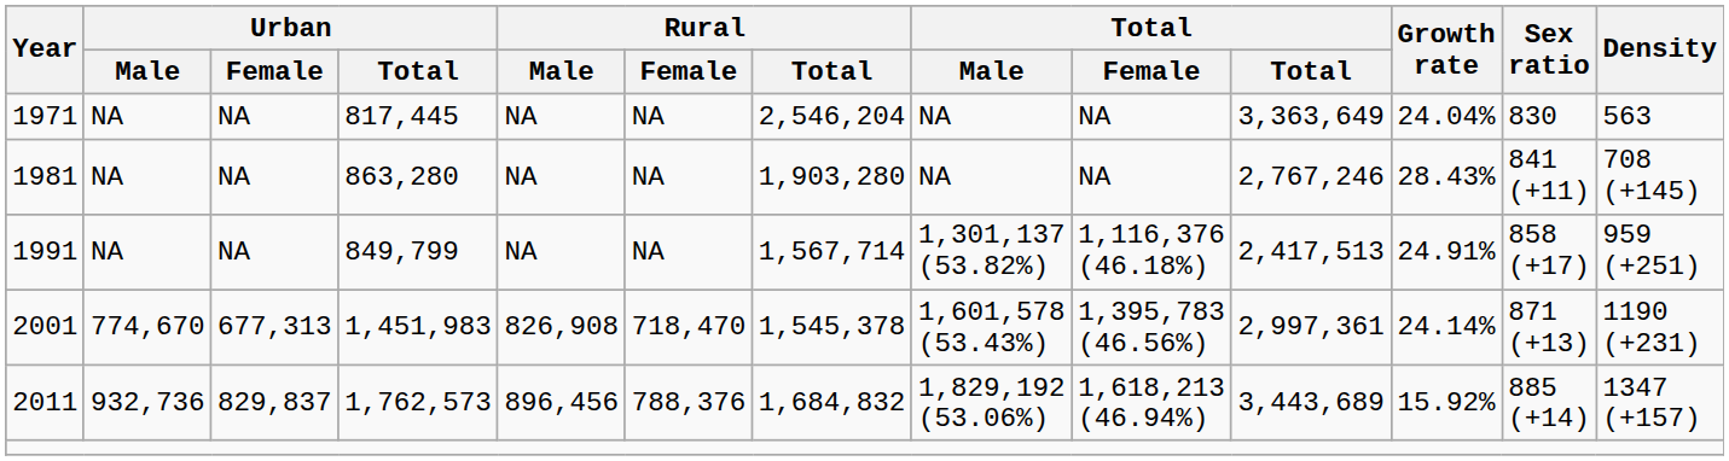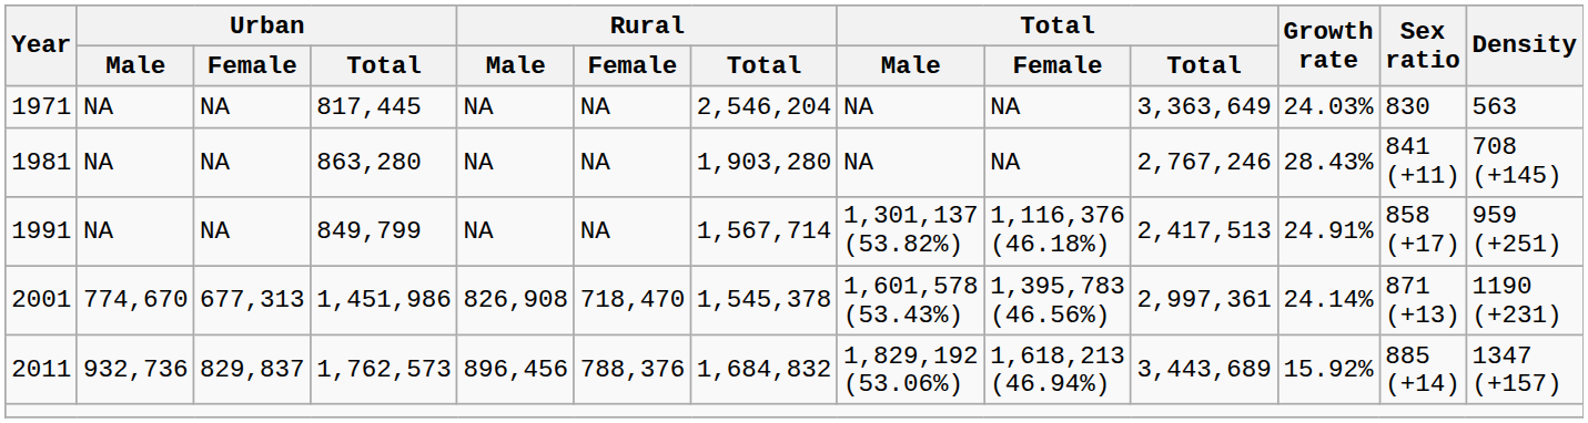1971 | Growth rate: 24.04% -> 24.03%
2001 | Urban / Total: 1,451,983 -> 1,451,986
